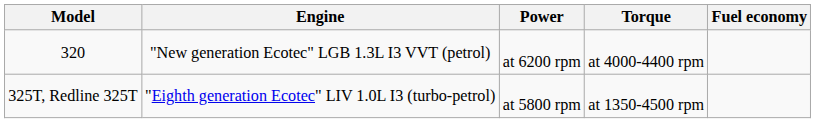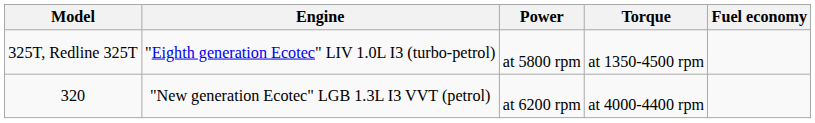rows swapped: 320 <-> 325T, Redline 325T
